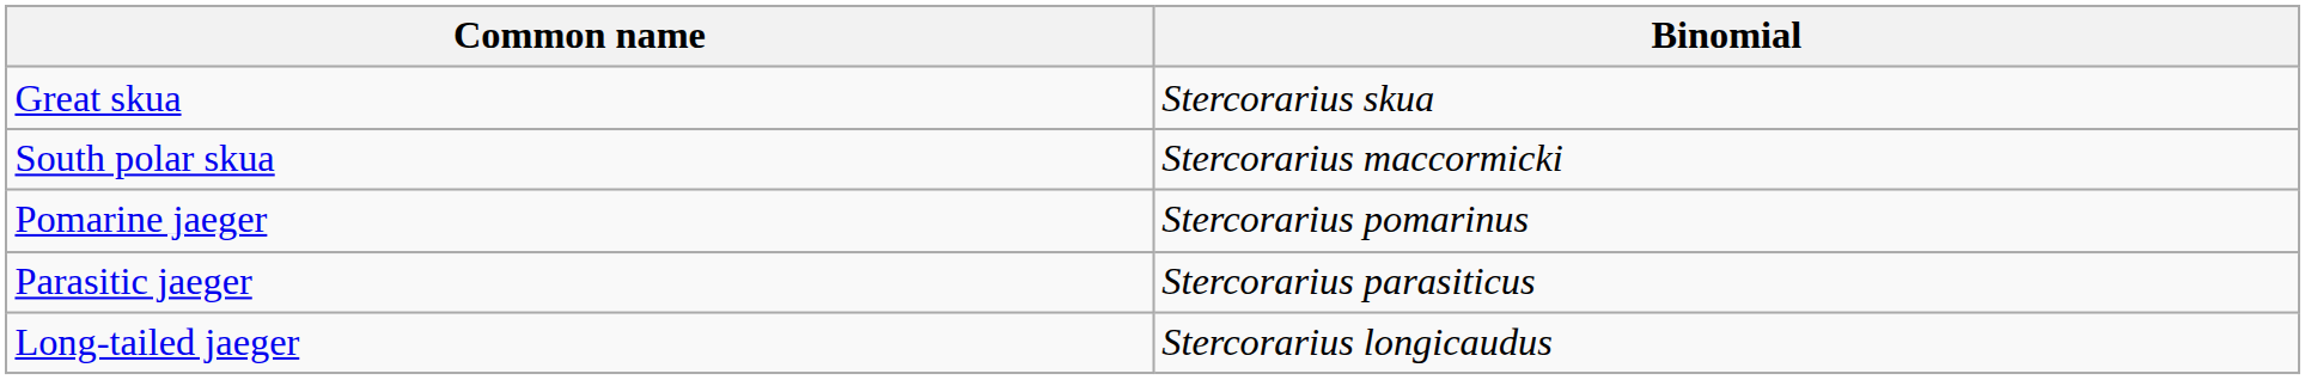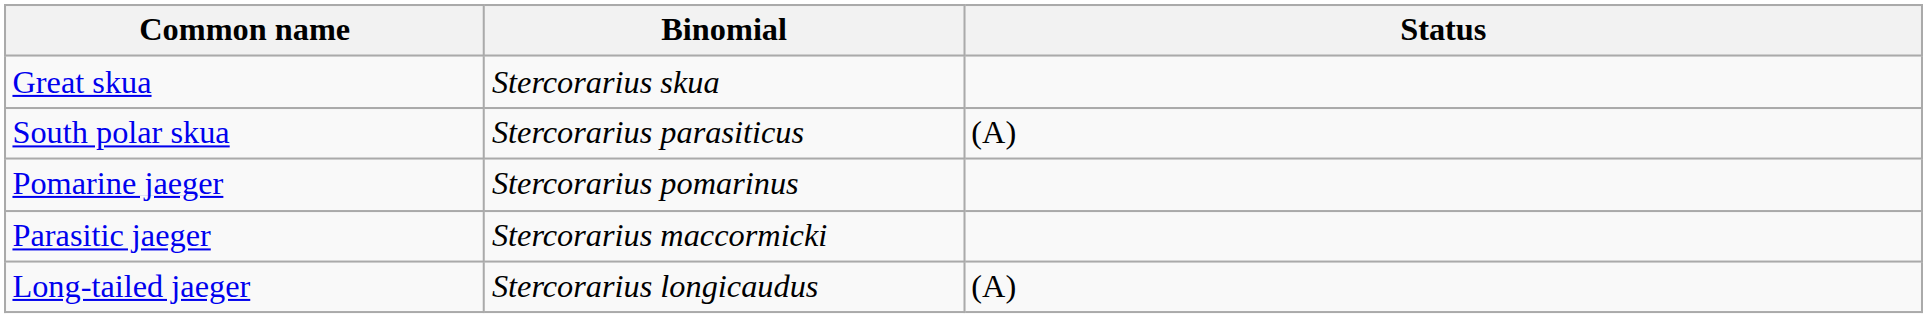+ column: Status | (A) | (A)
South polar skua | Binomial: Stercorarius maccormicki -> Stercorarius parasiticus
Parasitic jaeger | Binomial: Stercorarius parasiticus -> Stercorarius maccormicki
